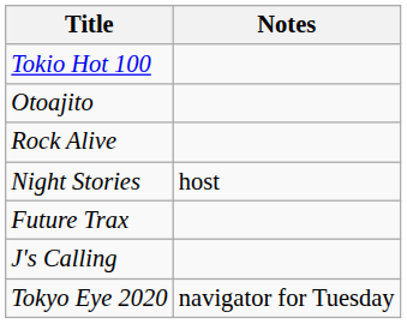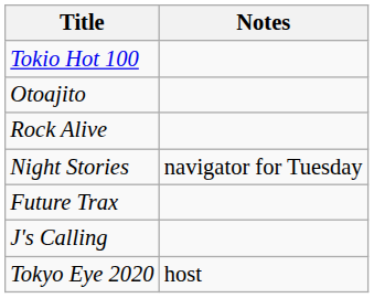Night Stories | Notes: host -> navigator for Tuesday
Tokyo Eye 2020 | Notes: navigator for Tuesday -> host
